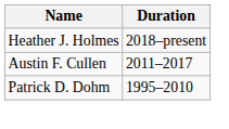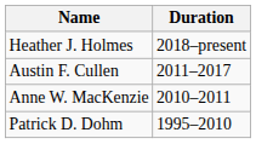+ row: Anne W. MacKenzie | 2010–2011
